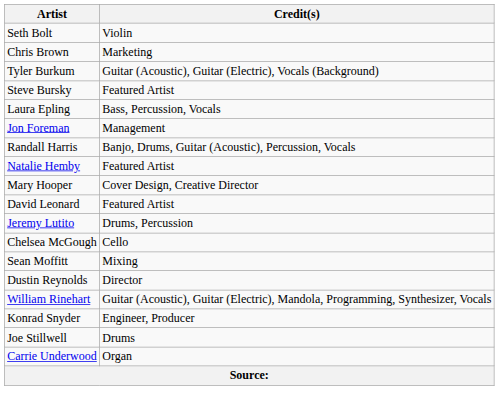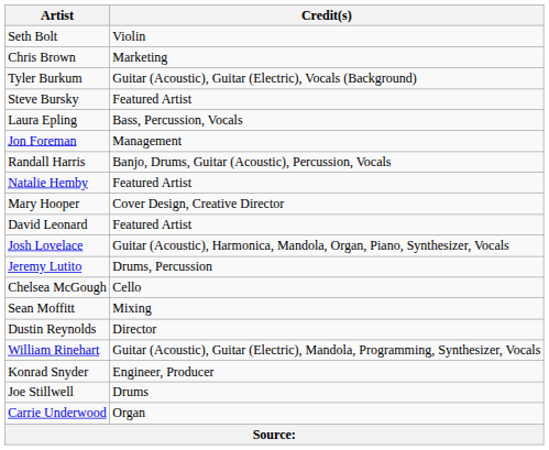+ row: Josh Lovelace | Guitar (Acoustic), Harmonica, Mandola, Organ, Piano, Synthesizer, Vocals
